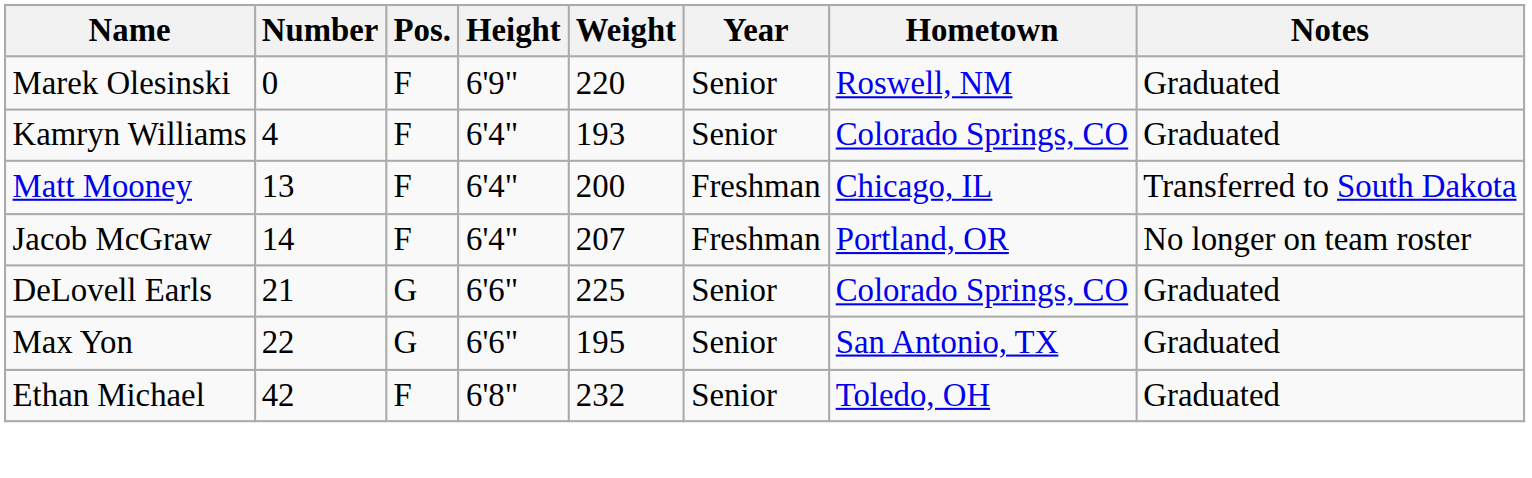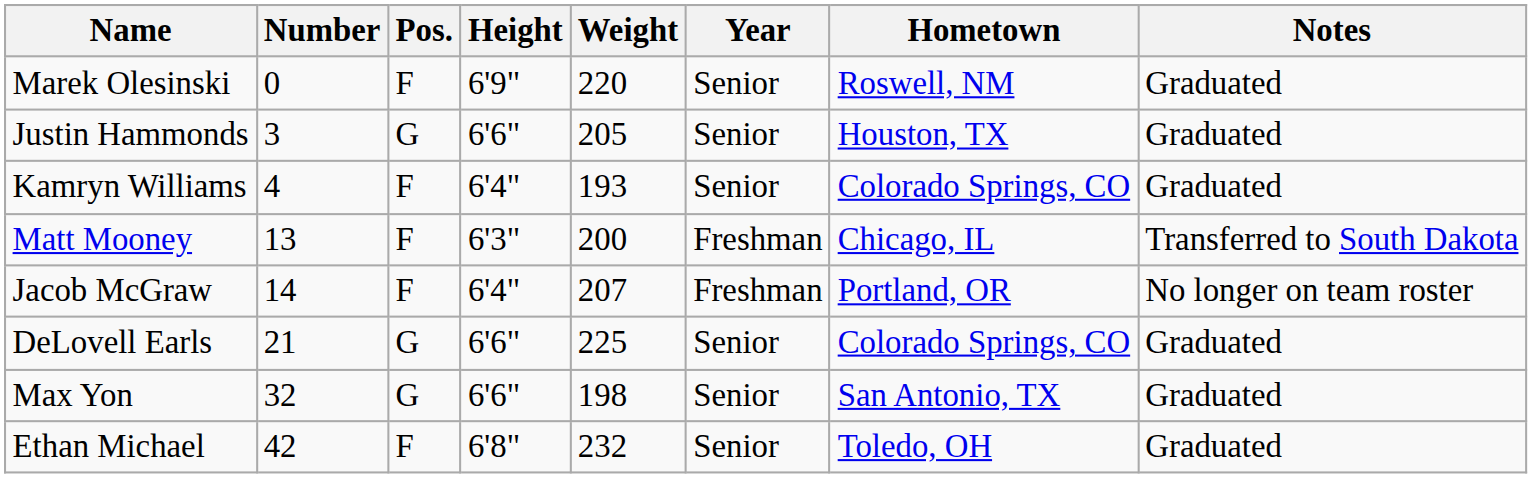+ row: Justin Hammonds | 3 | G | 6'6" | 205 | Senior | Houston, TX | Graduated
Matt Mooney | Height: 6'4" -> 6'3"
Max Yon | Number: 22 -> 32
Max Yon | Weight: 195 -> 198
